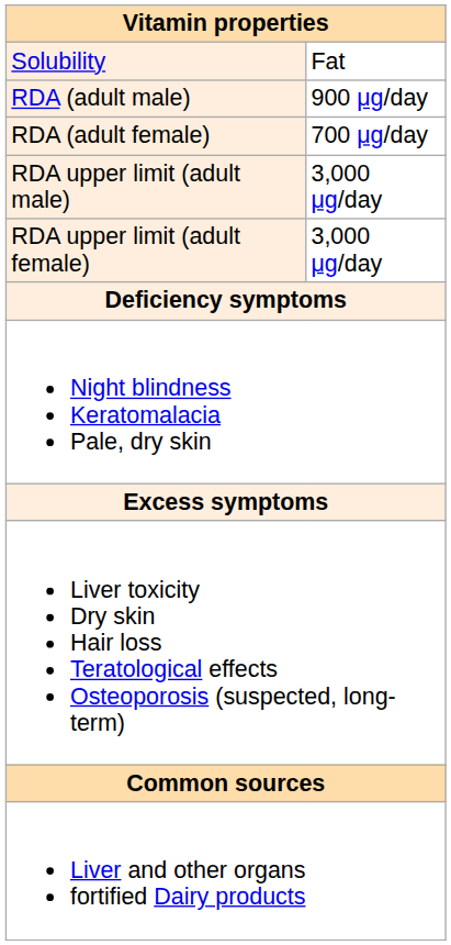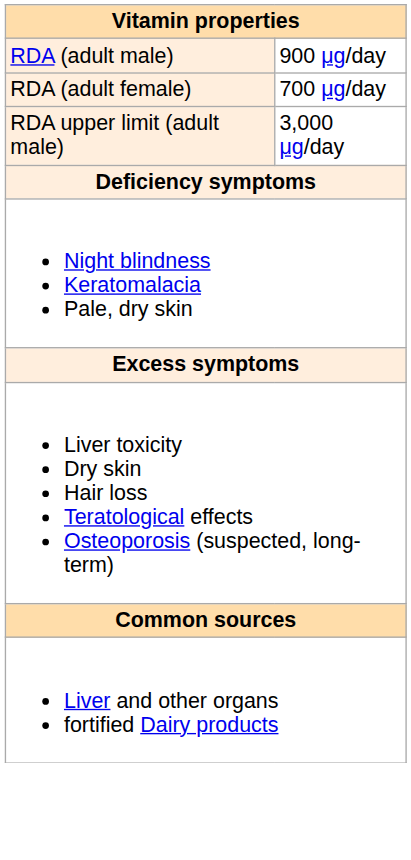- row: Solubility | Fat
- row: RDA upper limit (adult female) | 3,000 μg/day
